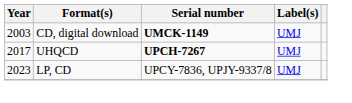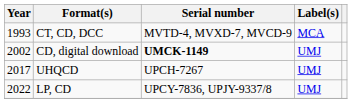+ row: 1993 | CT, CD, DCC | MVTD-4, MVXD-7, MVCD-9 | MCA
CD, digital download | Year: 2003 -> 2002
UHQCD | Serial number: bold -> normal
LP, CD | Year: 2023 -> 2022
